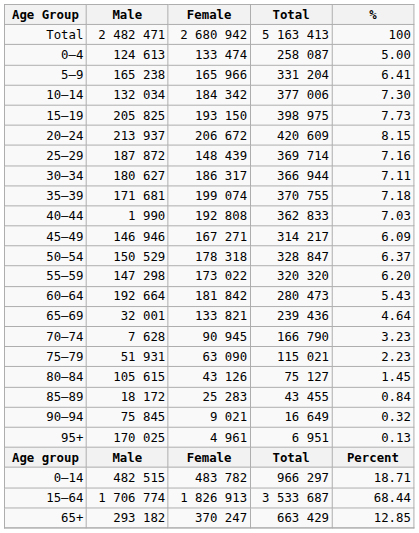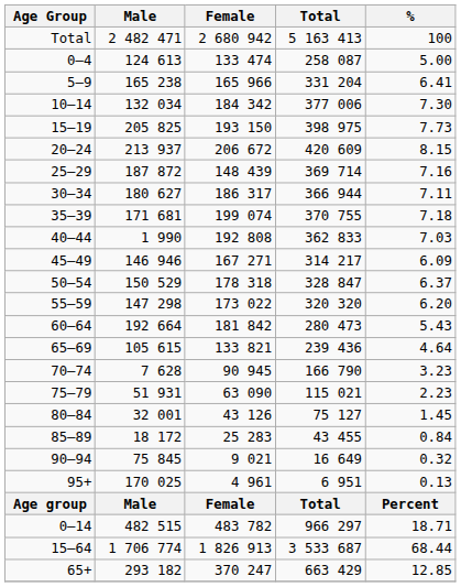65–69 | Male: 32 001 -> 105 615
80–84 | Male: 105 615 -> 32 001
